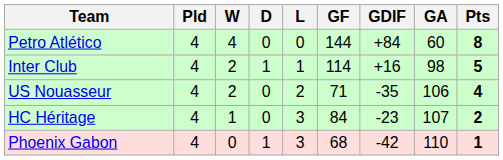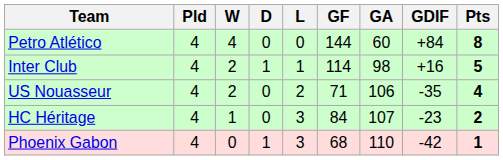columns swapped: GA <-> GDIF
